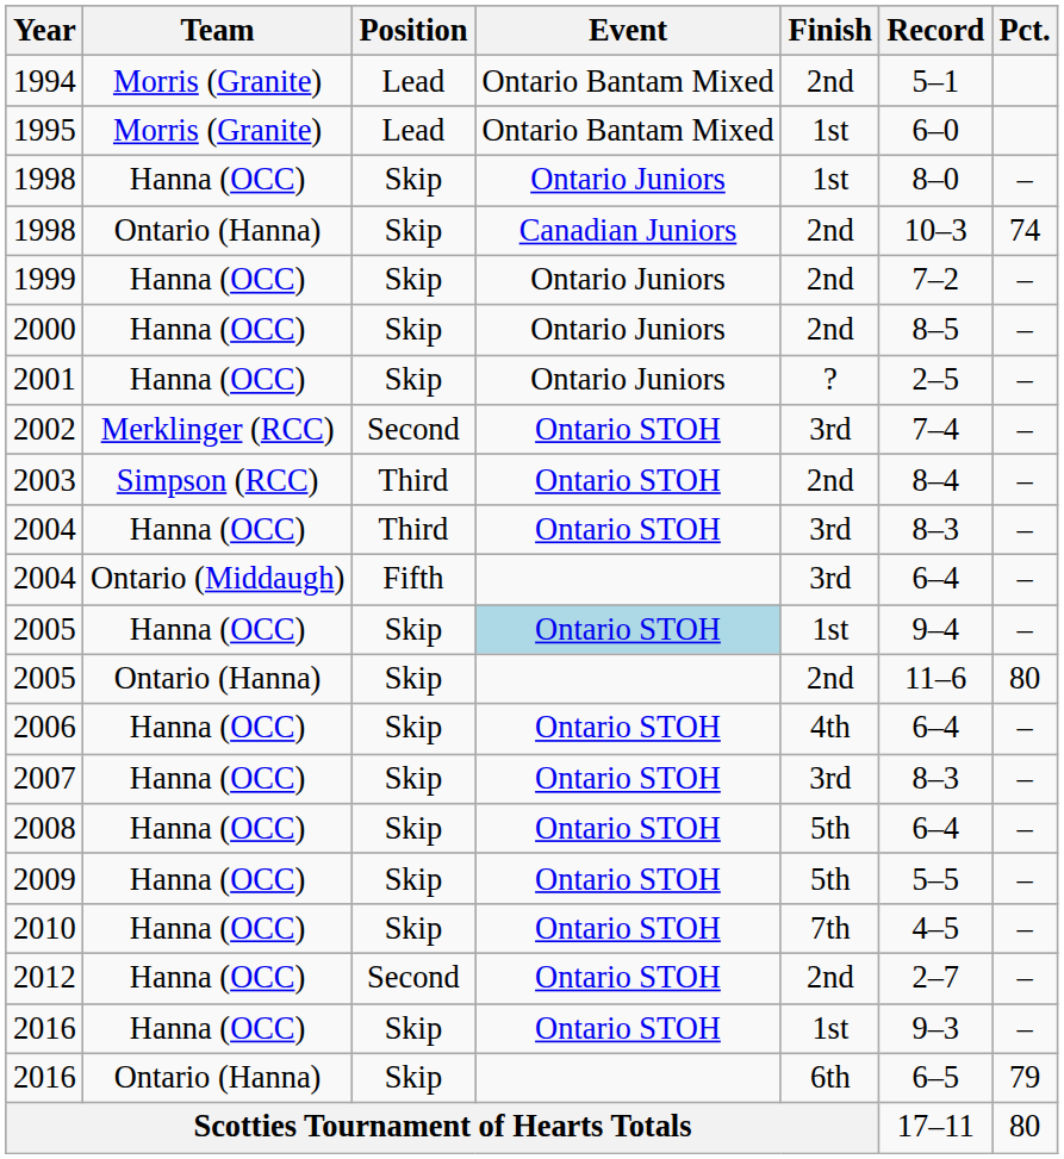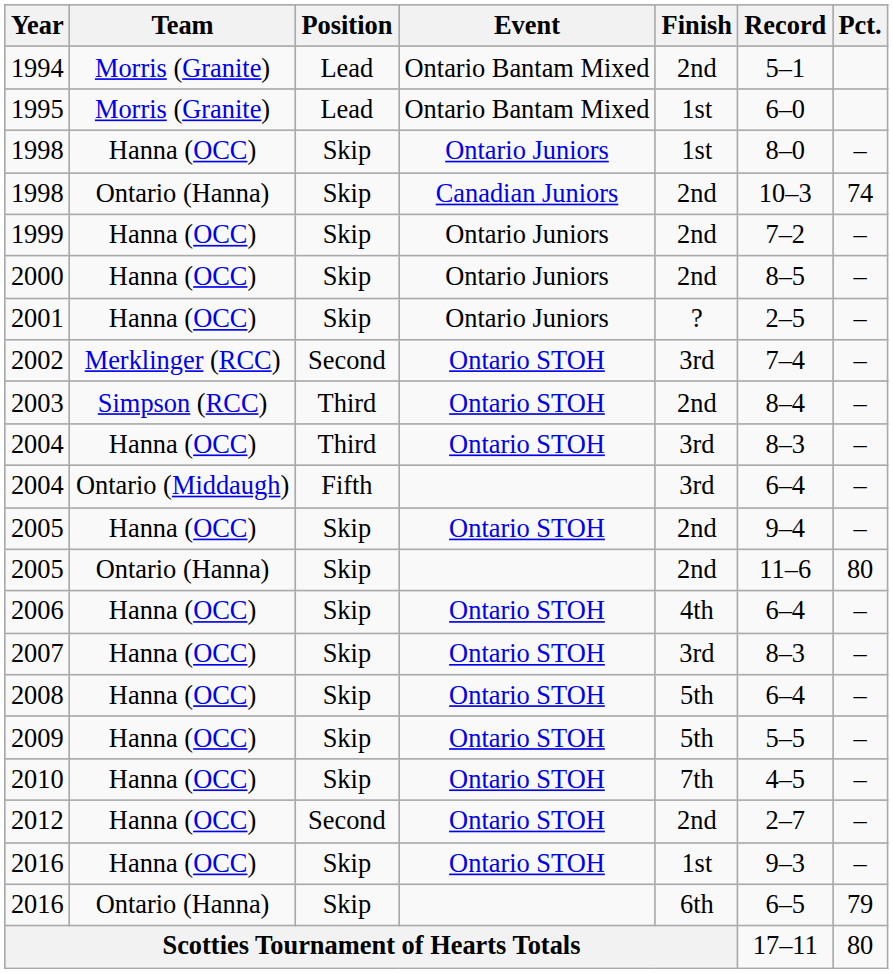2005 / Hanna (OCC) | Event: lightblue background -> no background
2005 / Hanna (OCC) | Finish: 1st -> 2nd
